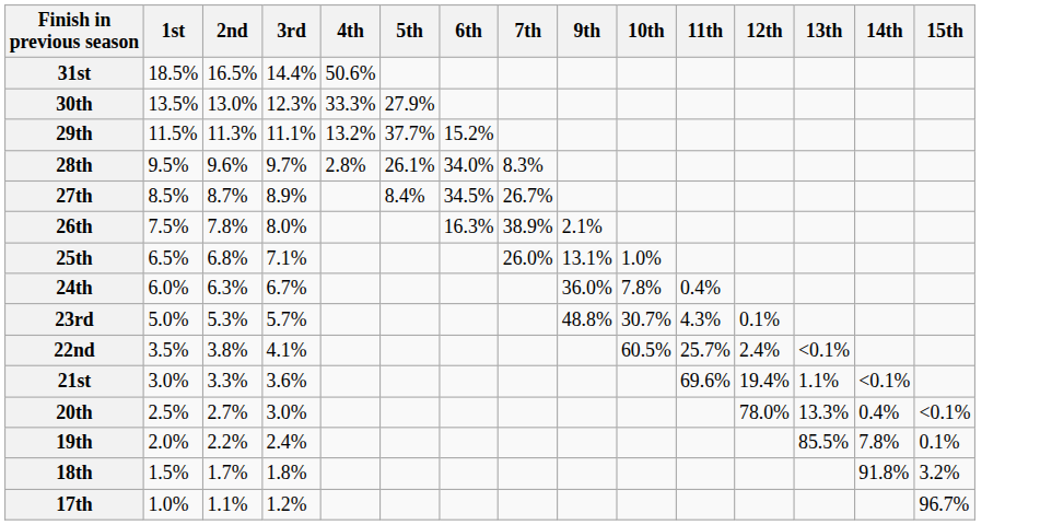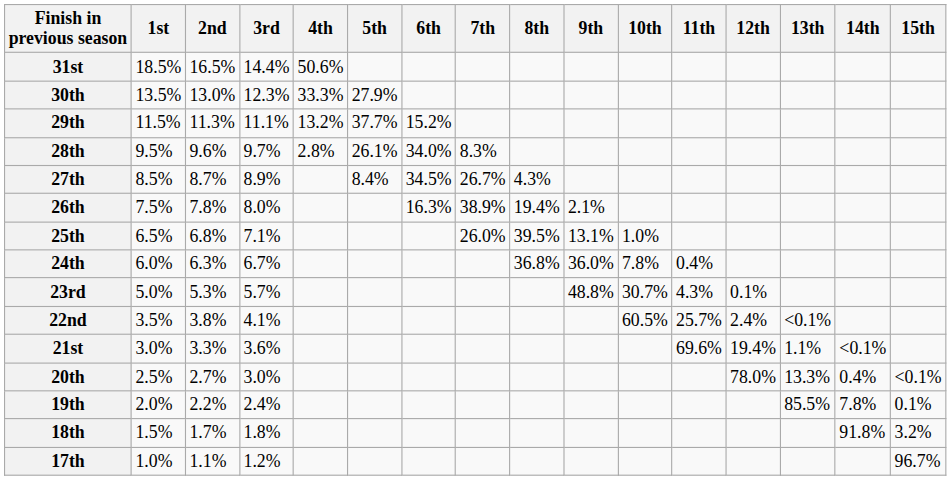+ column: 8th | 4.3% | 19.4% | 39.5% | 36.8%
